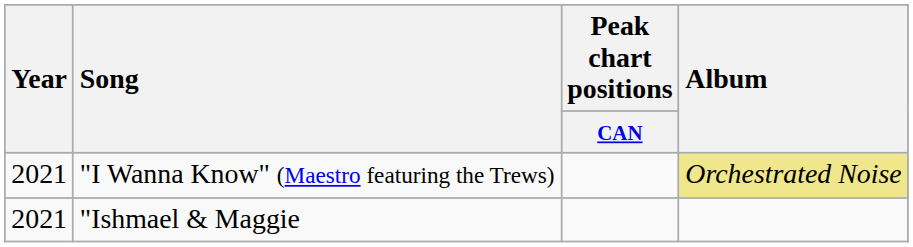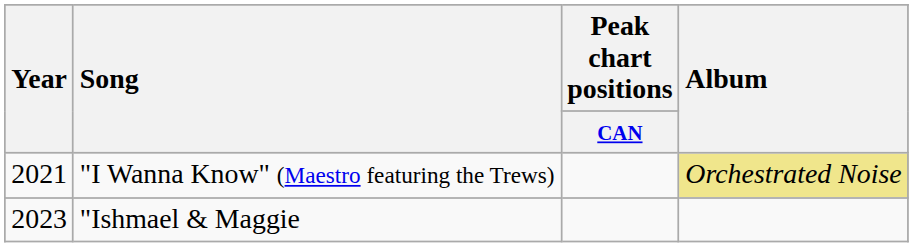"Ishmael & Maggie | Year: 2021 -> 2023
